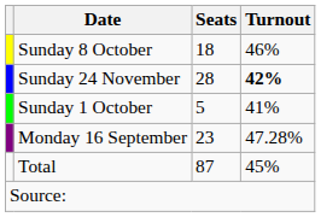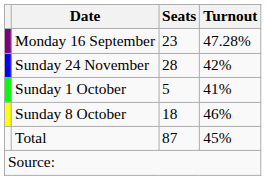rows swapped: Monday 16 September <-> Sunday 8 October
Sunday 24 November | Turnout: bold -> normal
